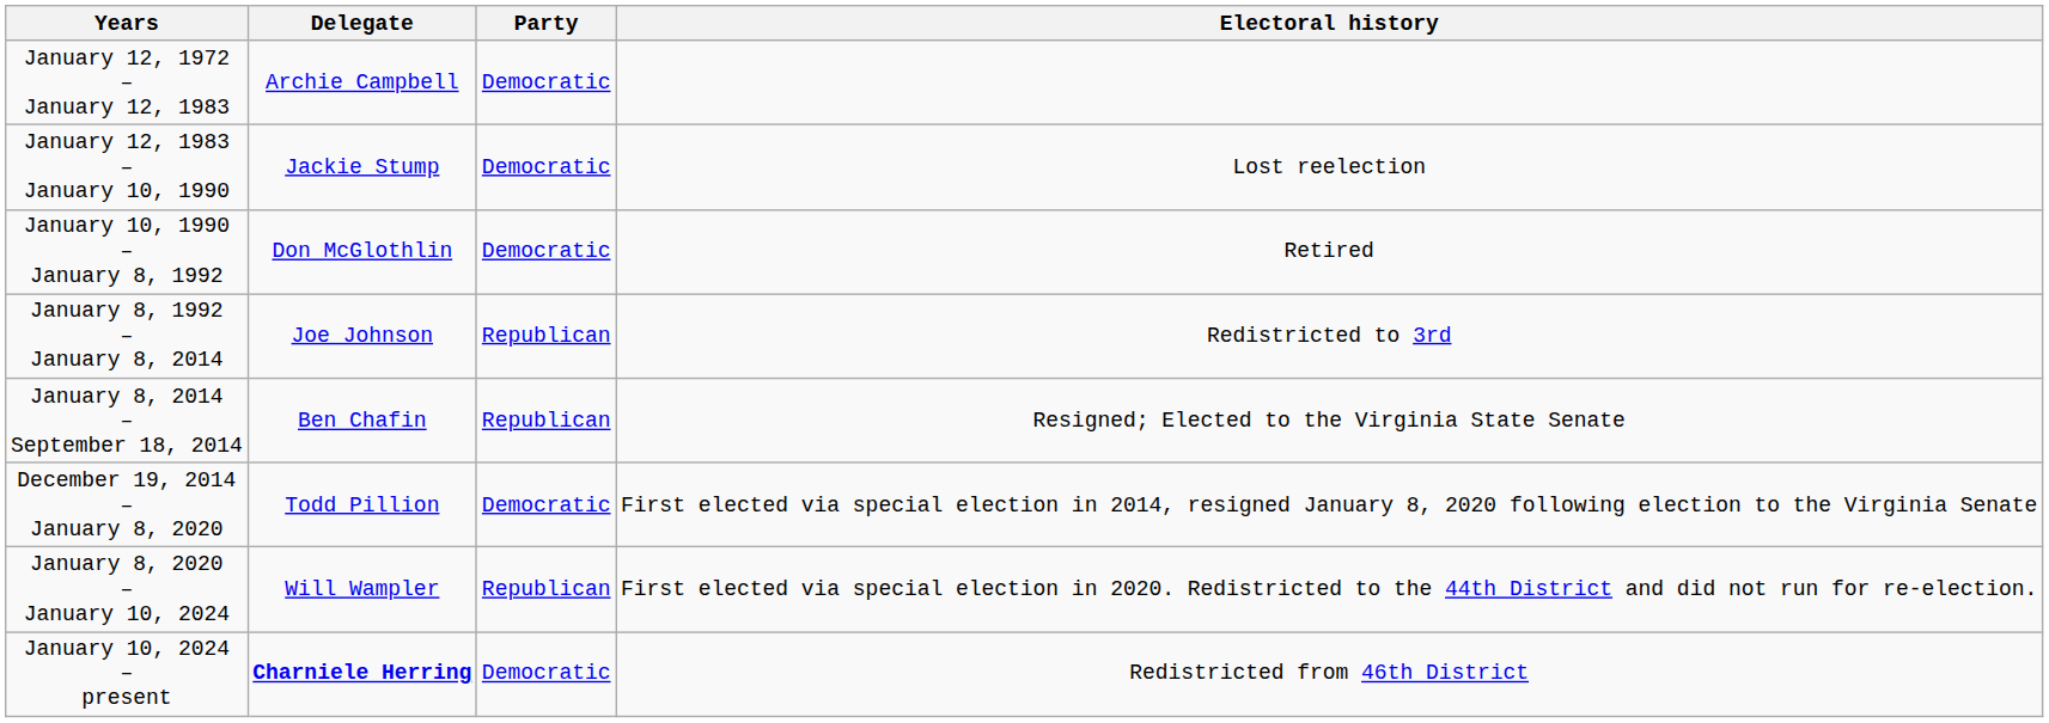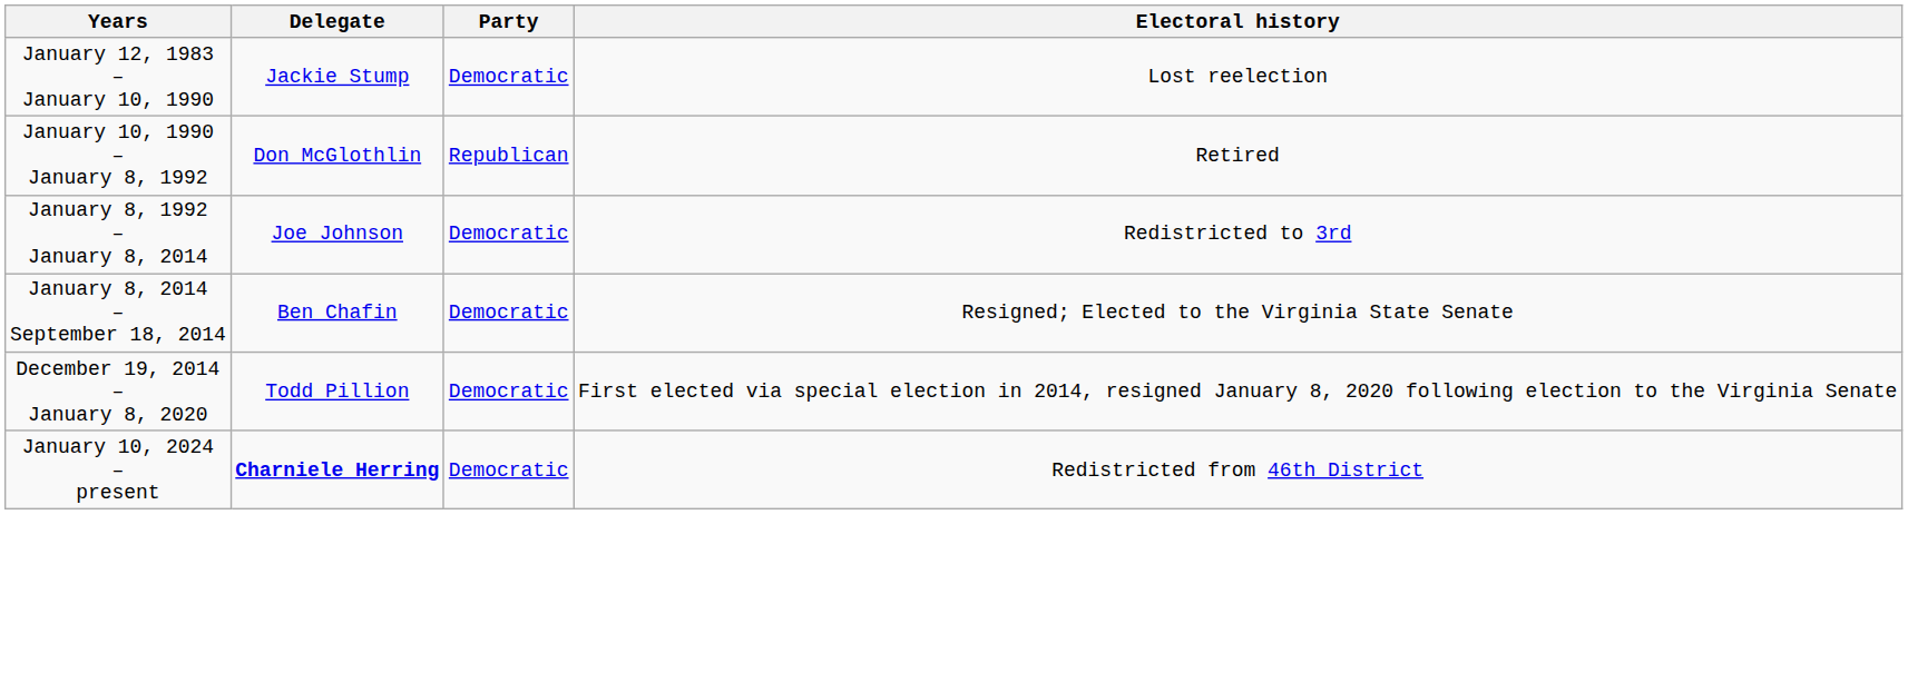- row: January 12, 1972 – January 12, 1983 | Archie Campbell | Democratic
January 10, 1990 – January 8, 1992 | Party: Democratic -> Republican
January 8, 1992 – January 8, 2014 | Party: Republican -> Democratic
January 8, 2014 – September 18, 2014 | Party: Republican -> Democratic
- row: January 8, 2020 – January 10, 2024 | Will Wampler | Republican | First elected via special election in 2020. Redistricted to the 44th District and did not run for re-election.
